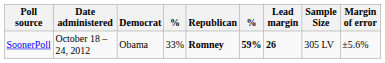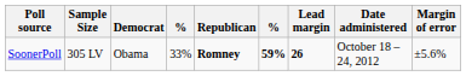columns swapped: Date administered <-> Sample Size
